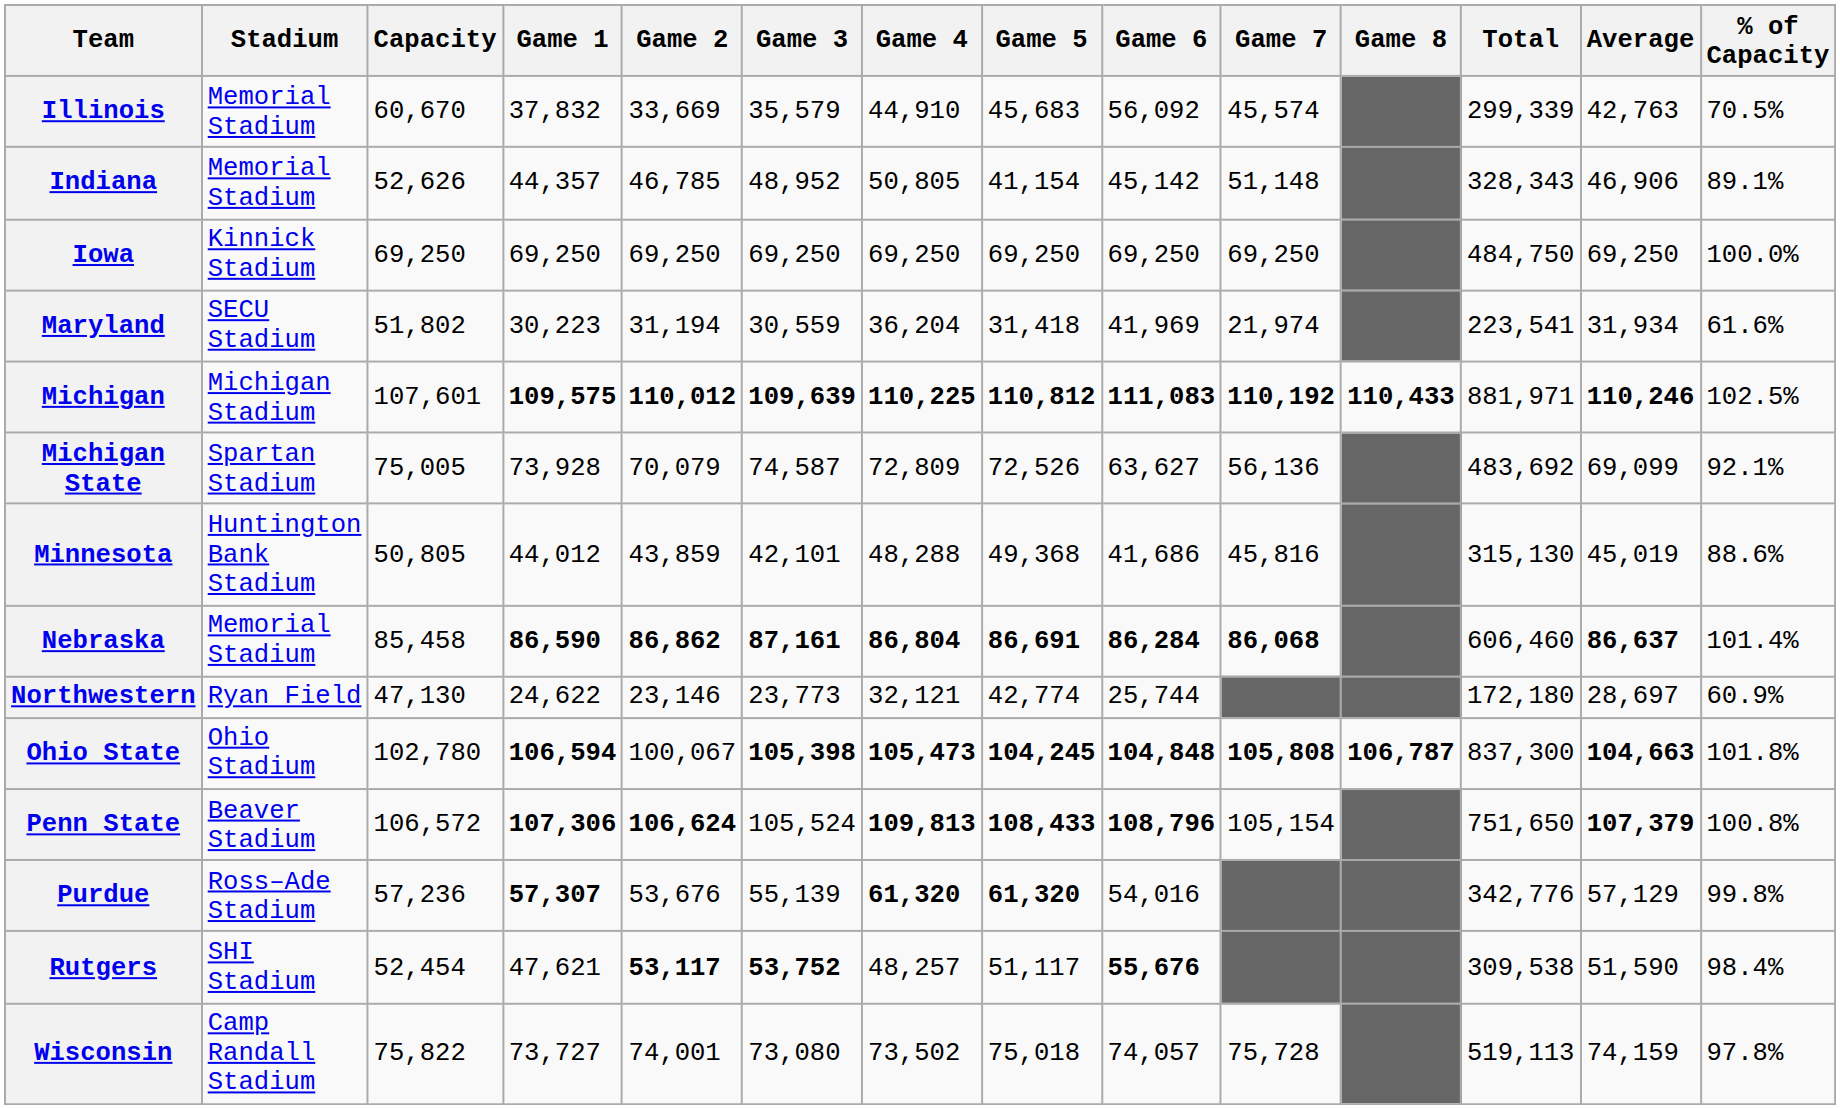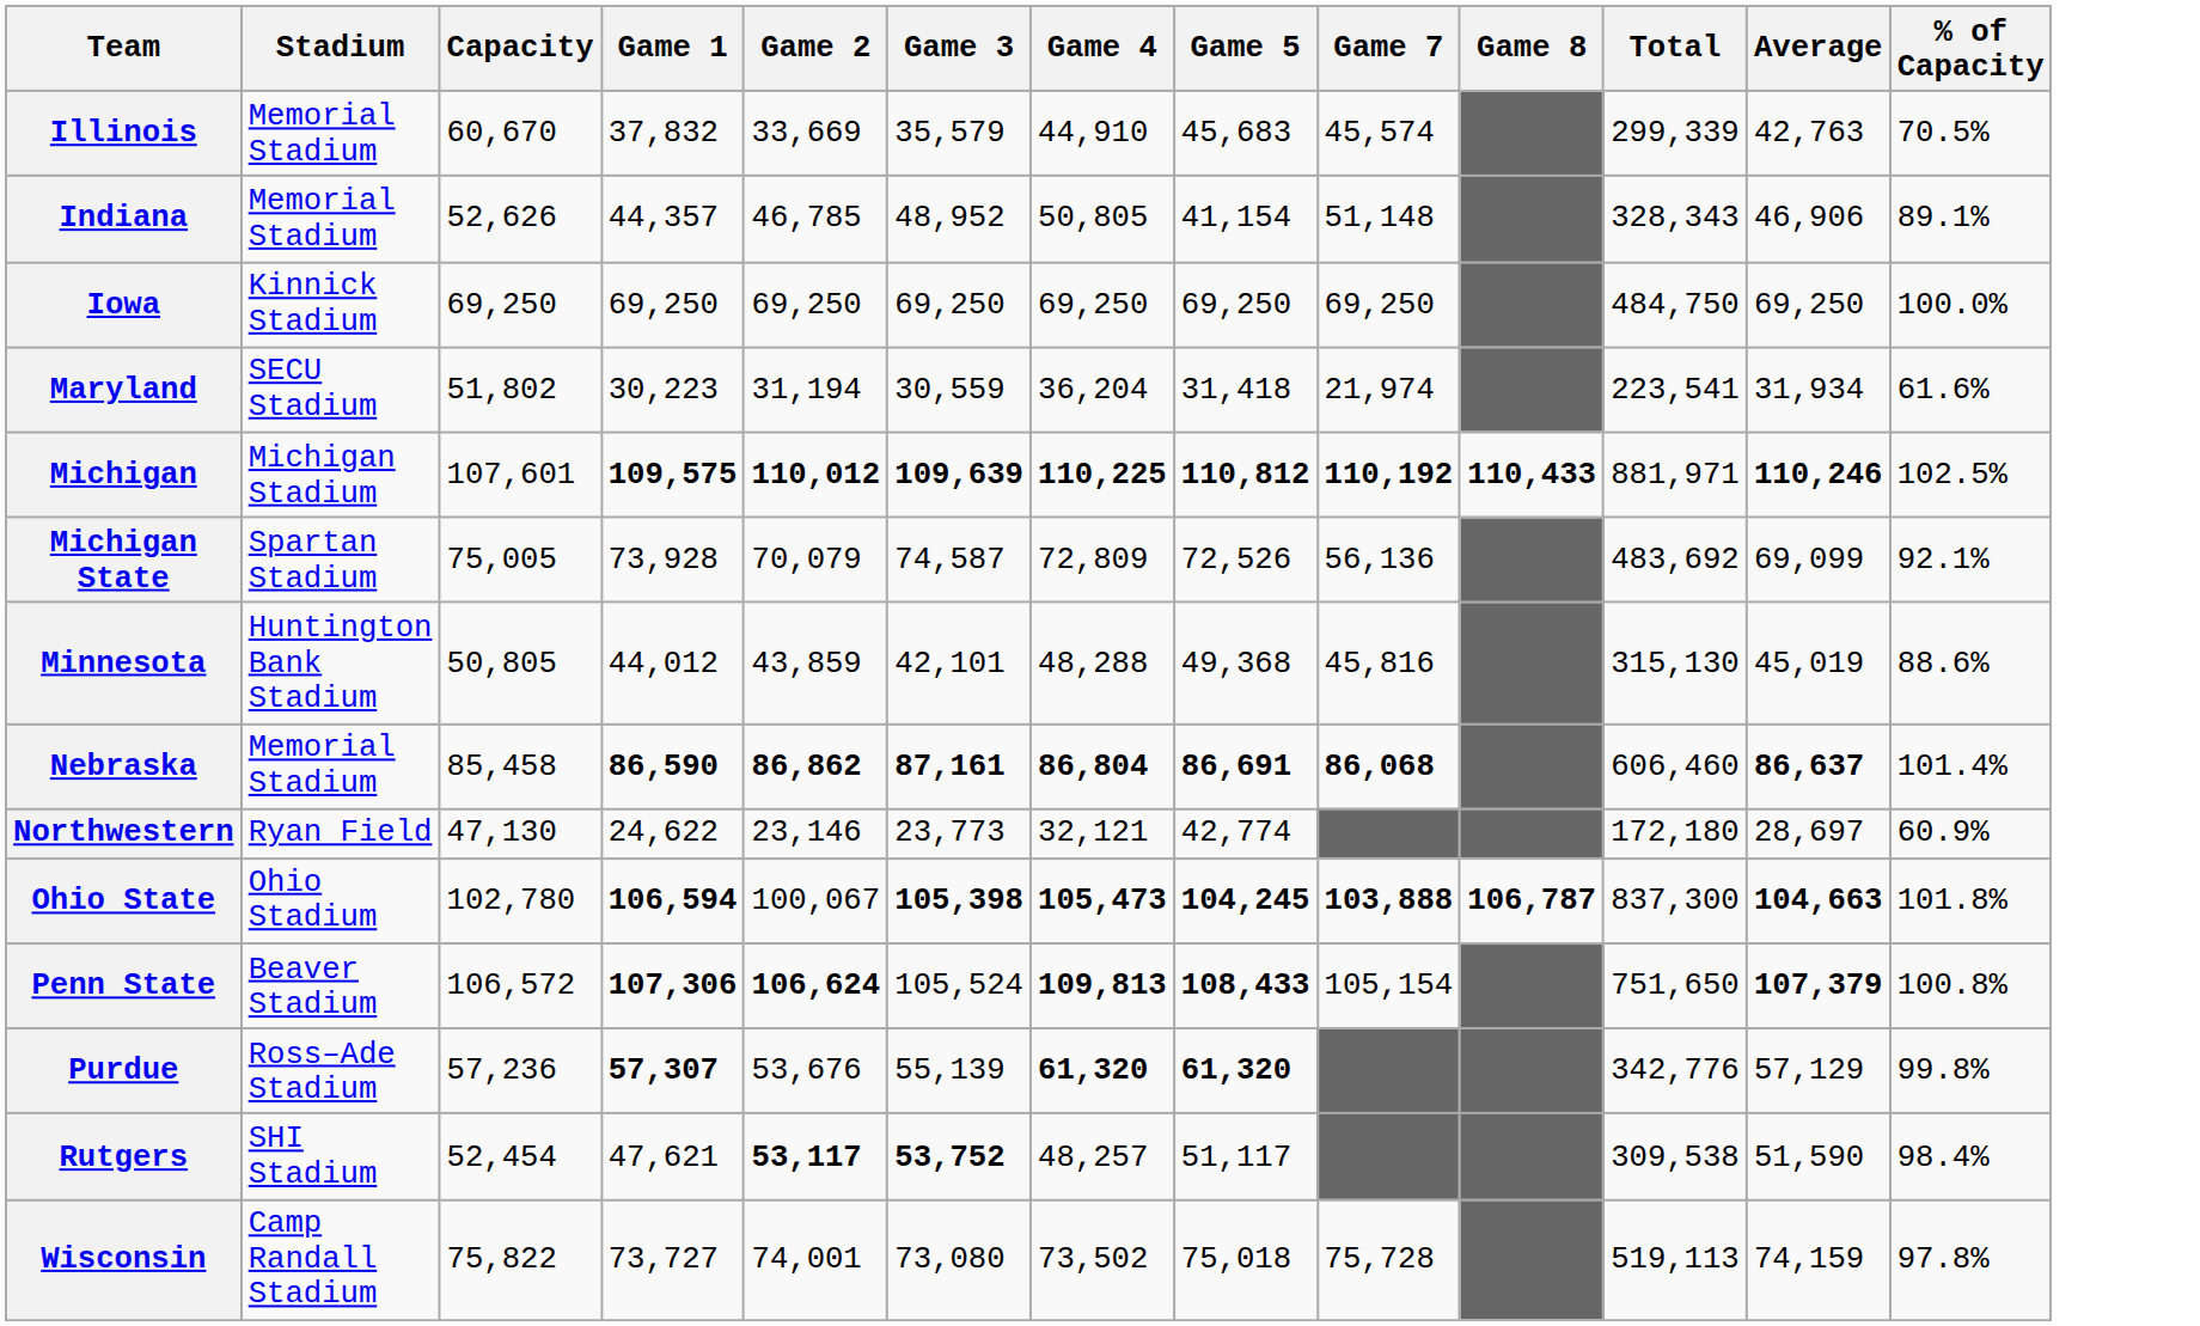- column: Game 6 | 56,092 | 45,142 | 69,250 | 41,969 | 111,083 | 63,627 | 41,686 | 86,284 | 25,744 | 104,848 | 108,796 | 54,016 | 55,676 | 74,057
Ohio State | Game 7: 105,808 -> 103,888
